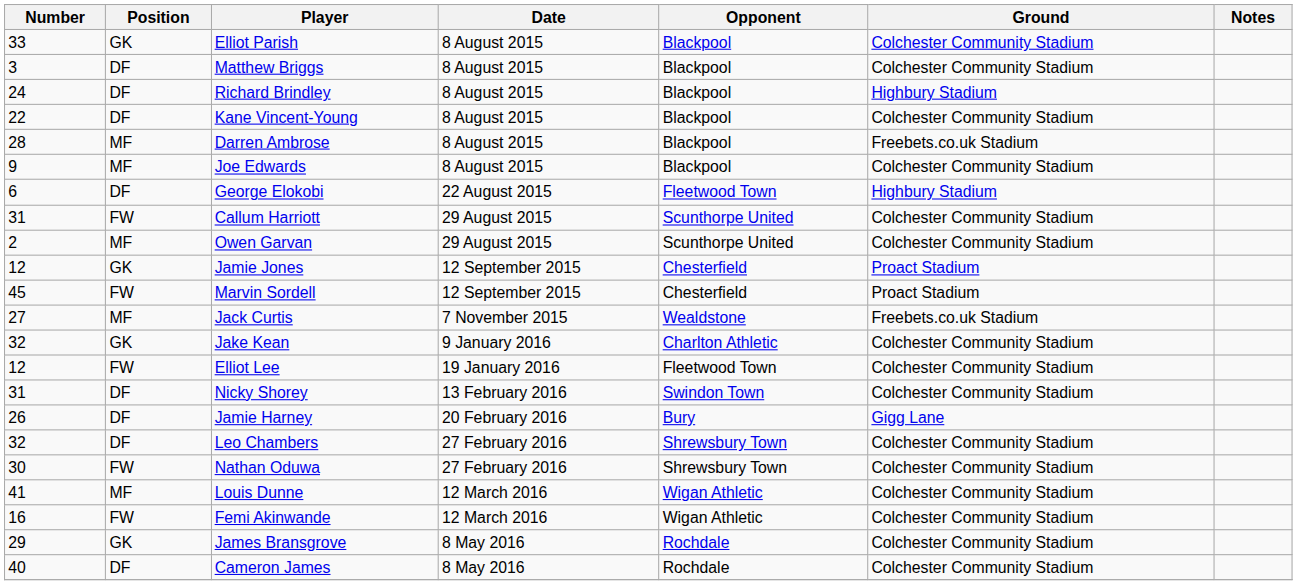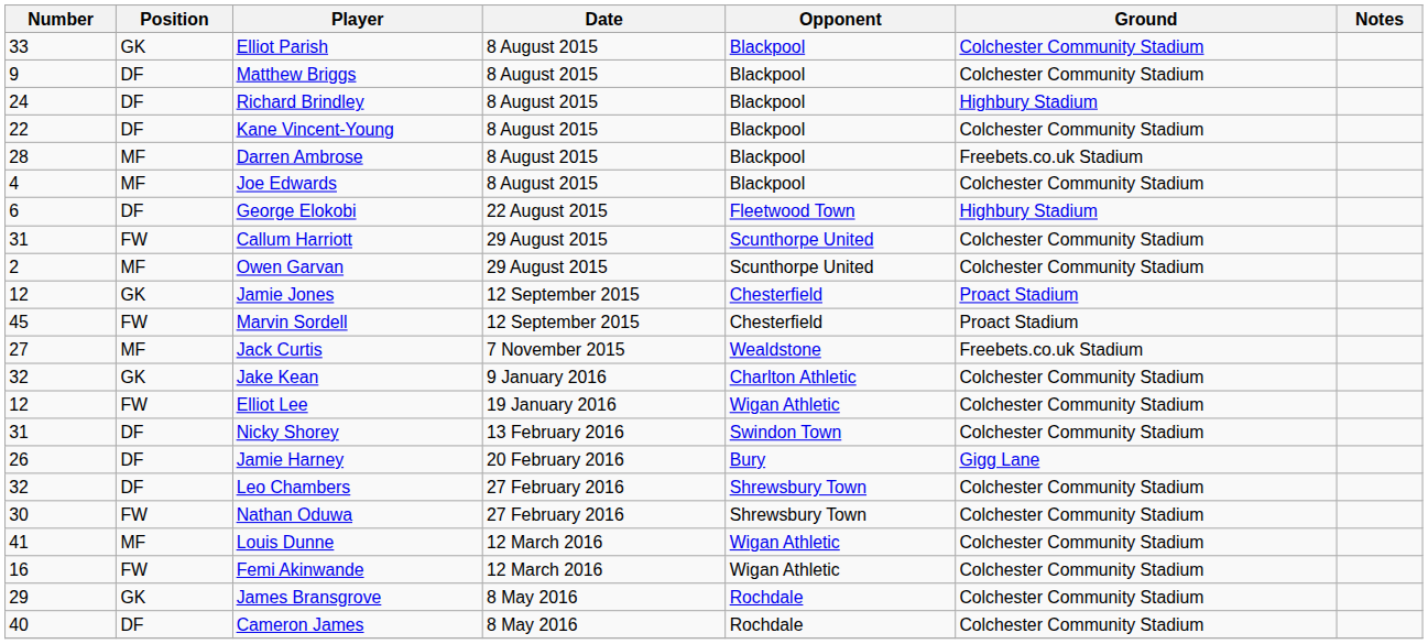Matthew Briggs | Number: 3 -> 9
Joe Edwards | Number: 9 -> 4
Elliot Lee | Opponent: Fleetwood Town -> Wigan Athletic
